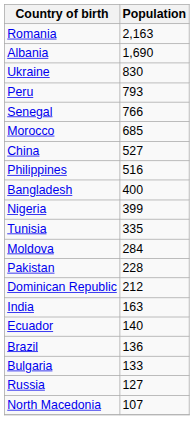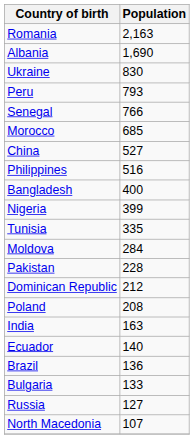+ row: Poland | 208
